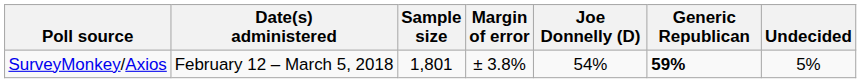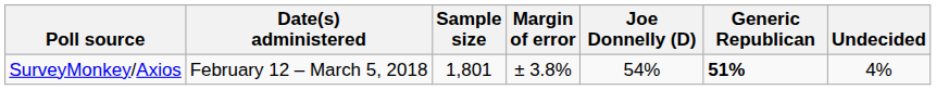SurveyMonkey/Axios | Generic Republican: 59% -> 51%
SurveyMonkey/Axios | Undecided: 5% -> 4%
